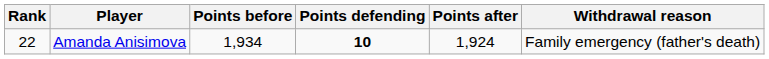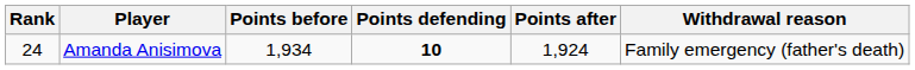Amanda Anisimova | Rank: 22 -> 24
